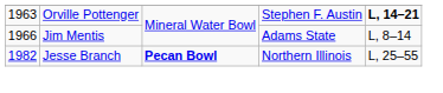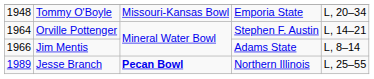+ row: 1948 | Tommy O'Boyle | Missouri-Kansas Bowl | Emporia State | L, 20–34
Orville Pottenger | column 1: 1963 -> 1964
Orville Pottenger | column 5: bold -> normal
Jesse Branch | column 1: 1982 -> 1989
